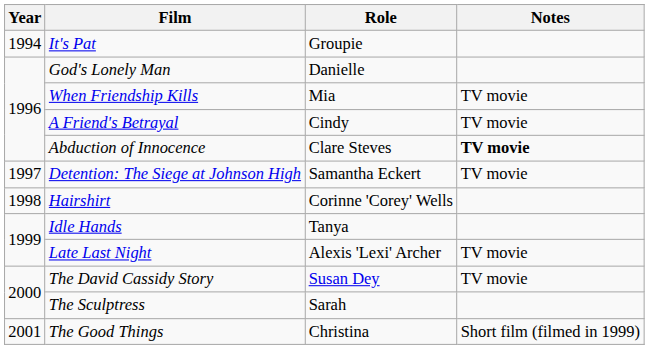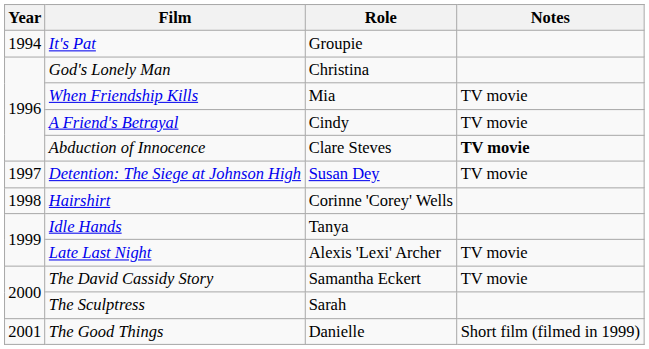God's Lonely Man | Role: Danielle -> Christina
Detention: The Siege at Johnson High | Role: Samantha Eckert -> Susan Dey
The David Cassidy Story | Role: Susan Dey -> Samantha Eckert
The Good Things | Role: Christina -> Danielle
